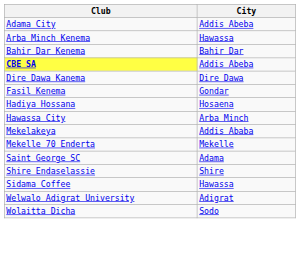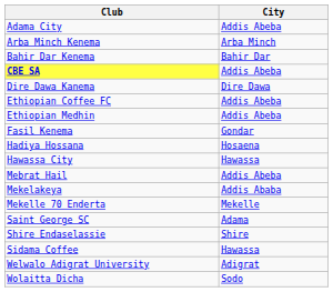Arba Minch Kenema | City: Hawassa -> Arba Minch
+ row: Ethiopian Coffee FC | Addis Abeba
+ row: Ethiopian Medhin | Addis Abeba
Hawassa City | City: Arba Minch -> Hawassa
+ row: Mebrat Hail | Addis Abeba
